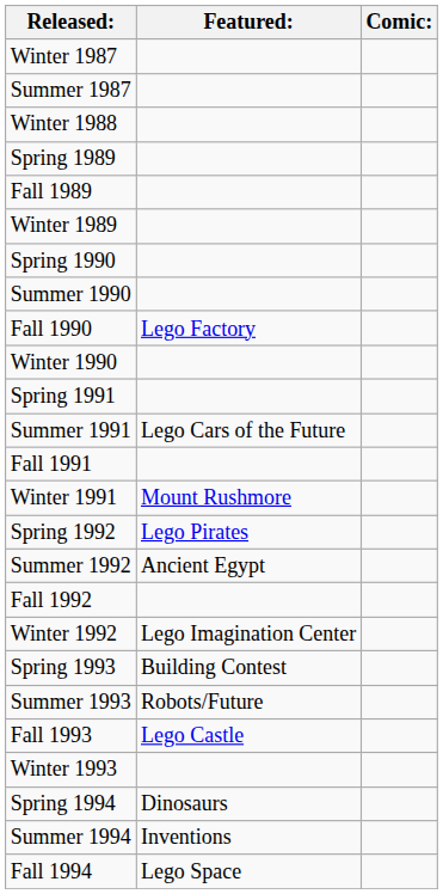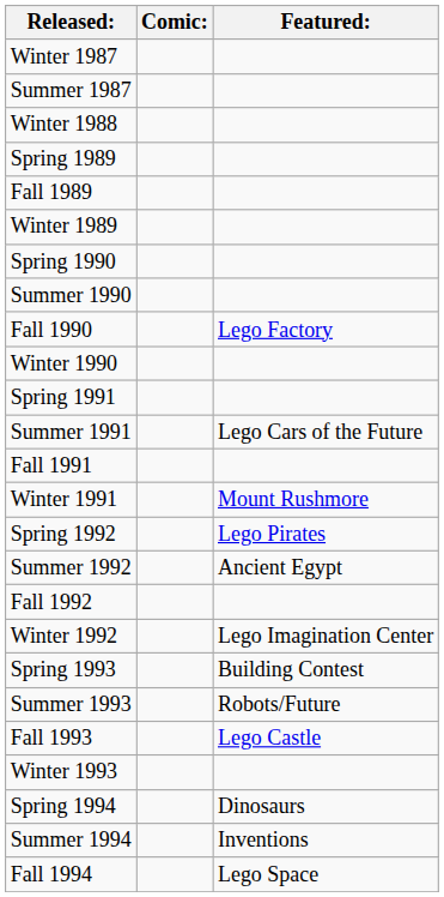columns swapped: Featured: <-> Comic:
